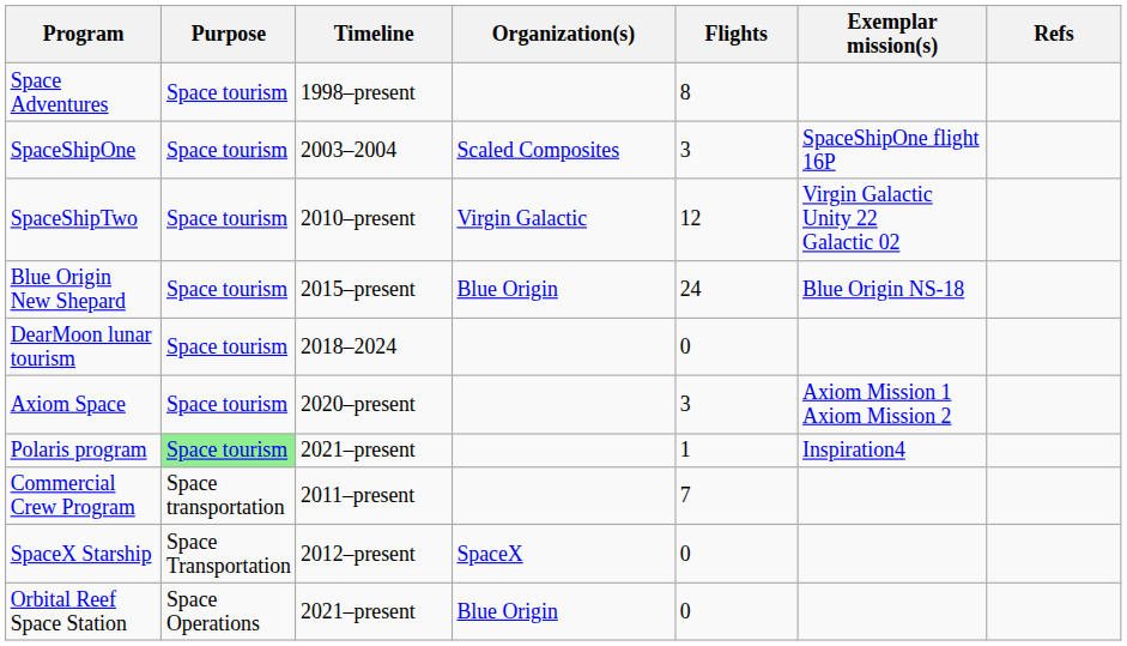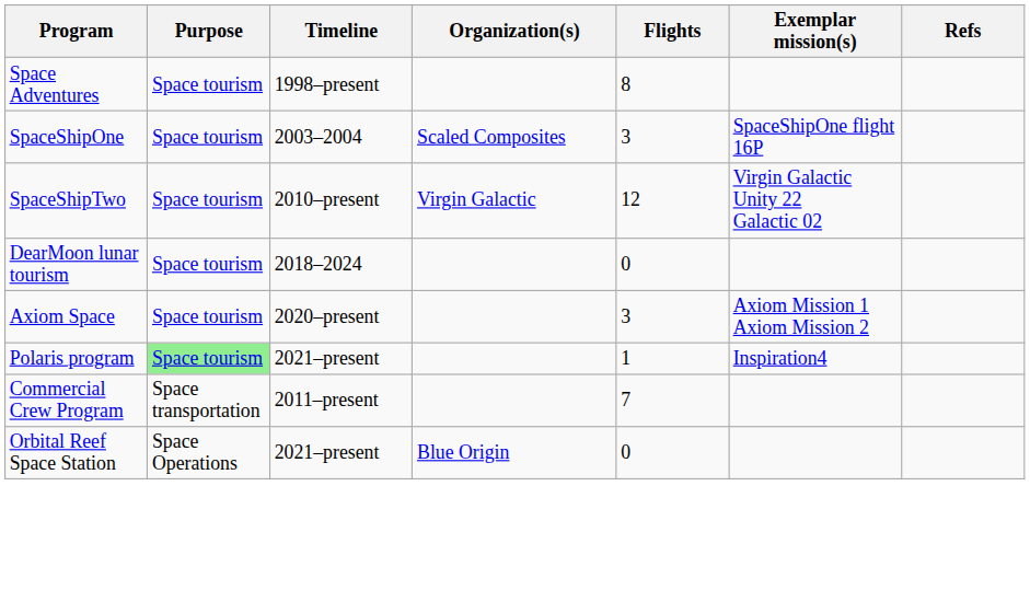- row: Blue Origin New Shepard | Space tourism | 2015–present | Blue Origin | 24 | Blue Origin NS-18
- row: SpaceX Starship | Space Transportation | 2012–present | SpaceX | 0
